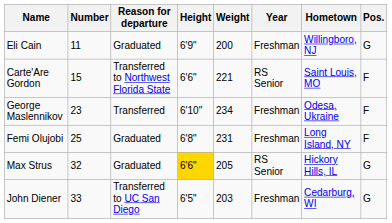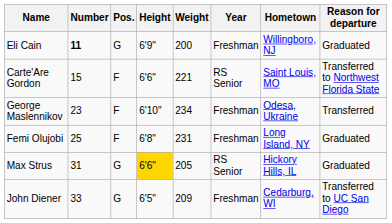columns swapped: Pos. <-> Reason for departure
Eli Cain | Number: normal -> bold
Max Strus | Number: 32 -> 31
John Diener | Weight: 203 -> 209
